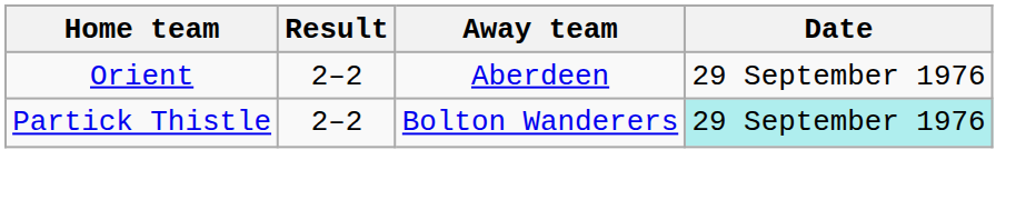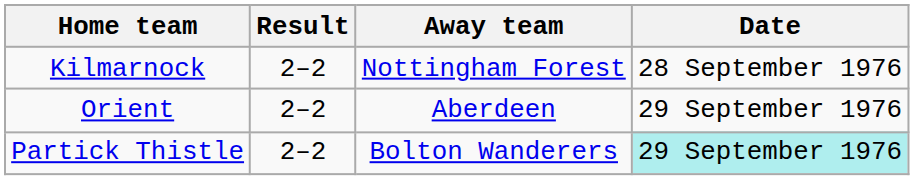+ row: Kilmarnock | 2–2 | Nottingham Forest | 28 September 1976
